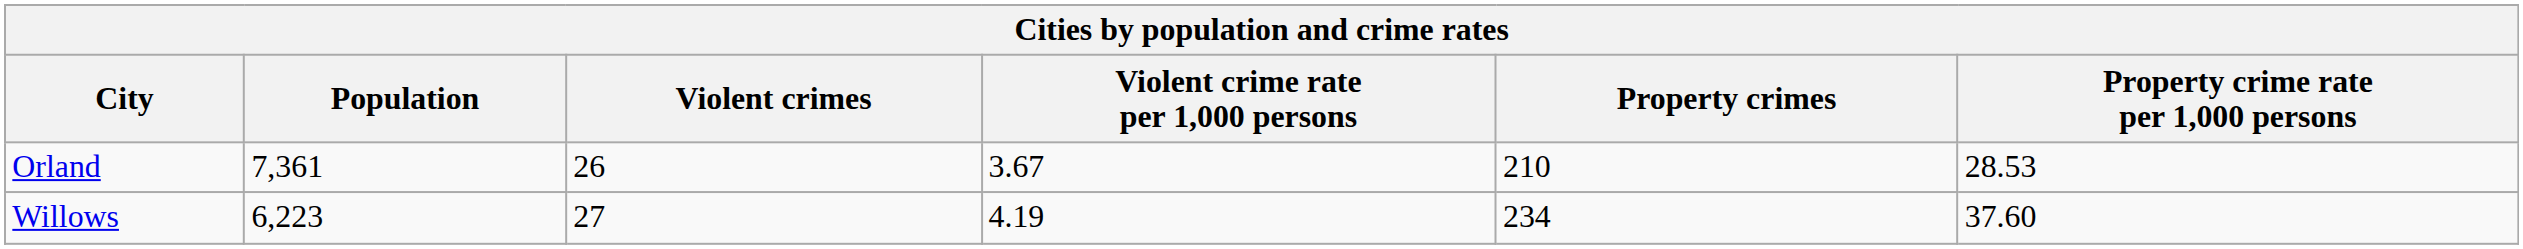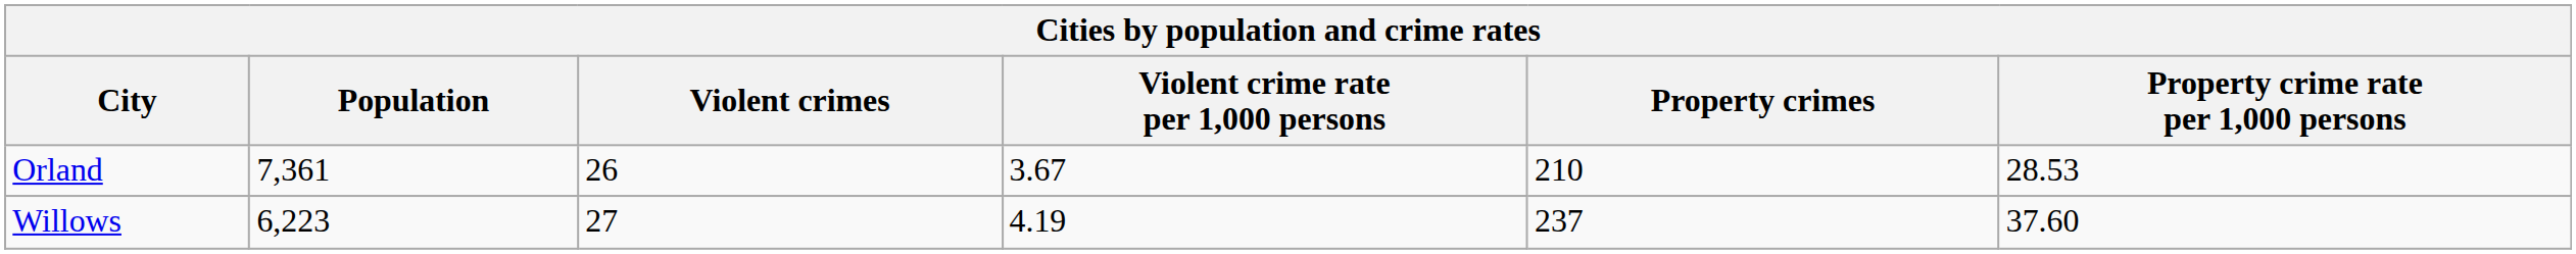Willows | Property crimes: 234 -> 237
